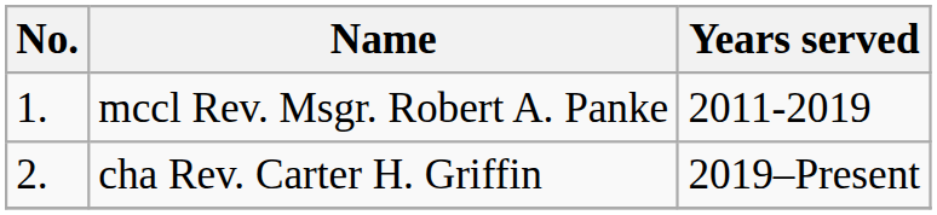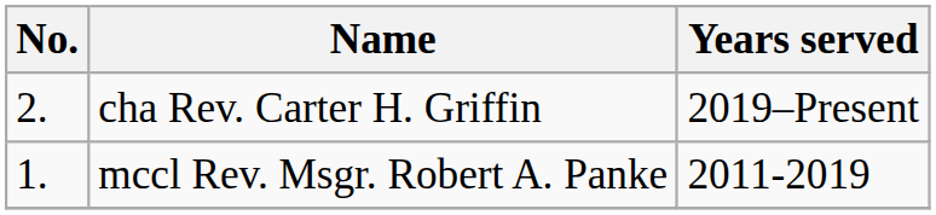rows swapped: mccl Rev. Msgr. Robert A. Panke <-> cha Rev. Carter H. Griffin
